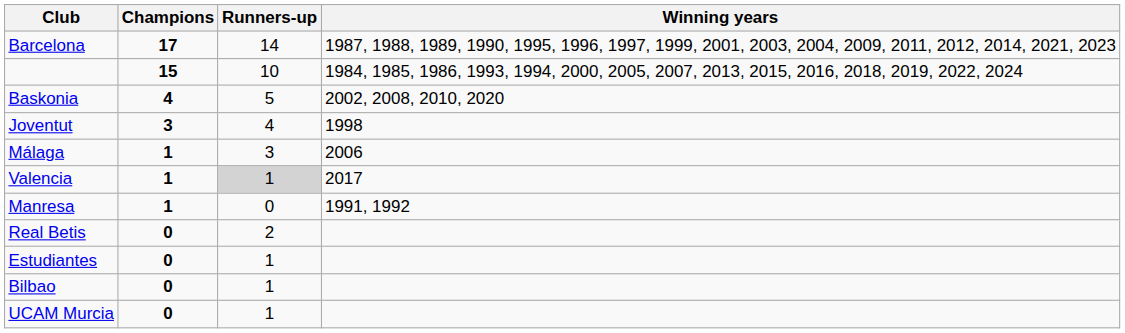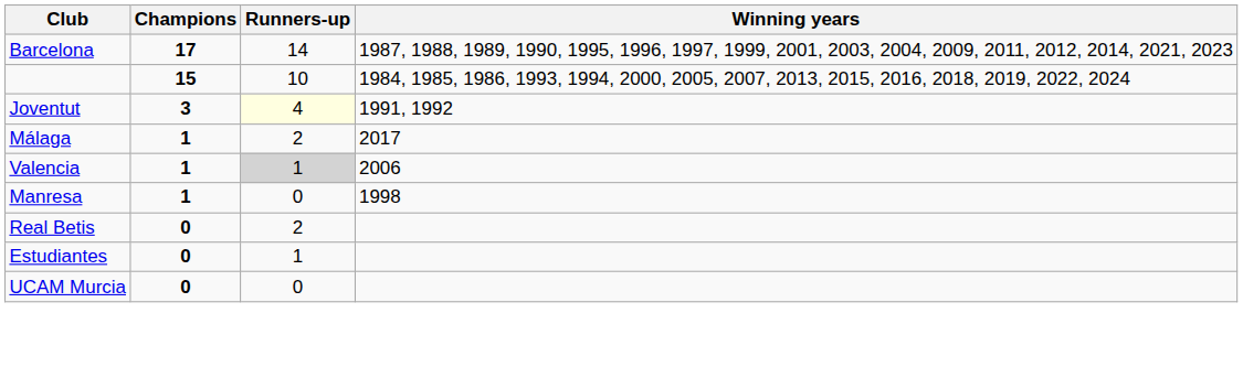- row: Baskonia | 4 | 5 | 2002, 2008, 2010, 2020
Joventut | Runners-up: no background -> lightyellow background
Joventut | Winning years: 1998 -> 1991, 1992
Málaga | Runners-up: 3 -> 2
Málaga | Winning years: 2006 -> 2017
Valencia | Winning years: 2017 -> 2006
Manresa | Winning years: 1991, 1992 -> 1998
- row: Bilbao | 0 | 1
UCAM Murcia | Runners-up: 1 -> 0
